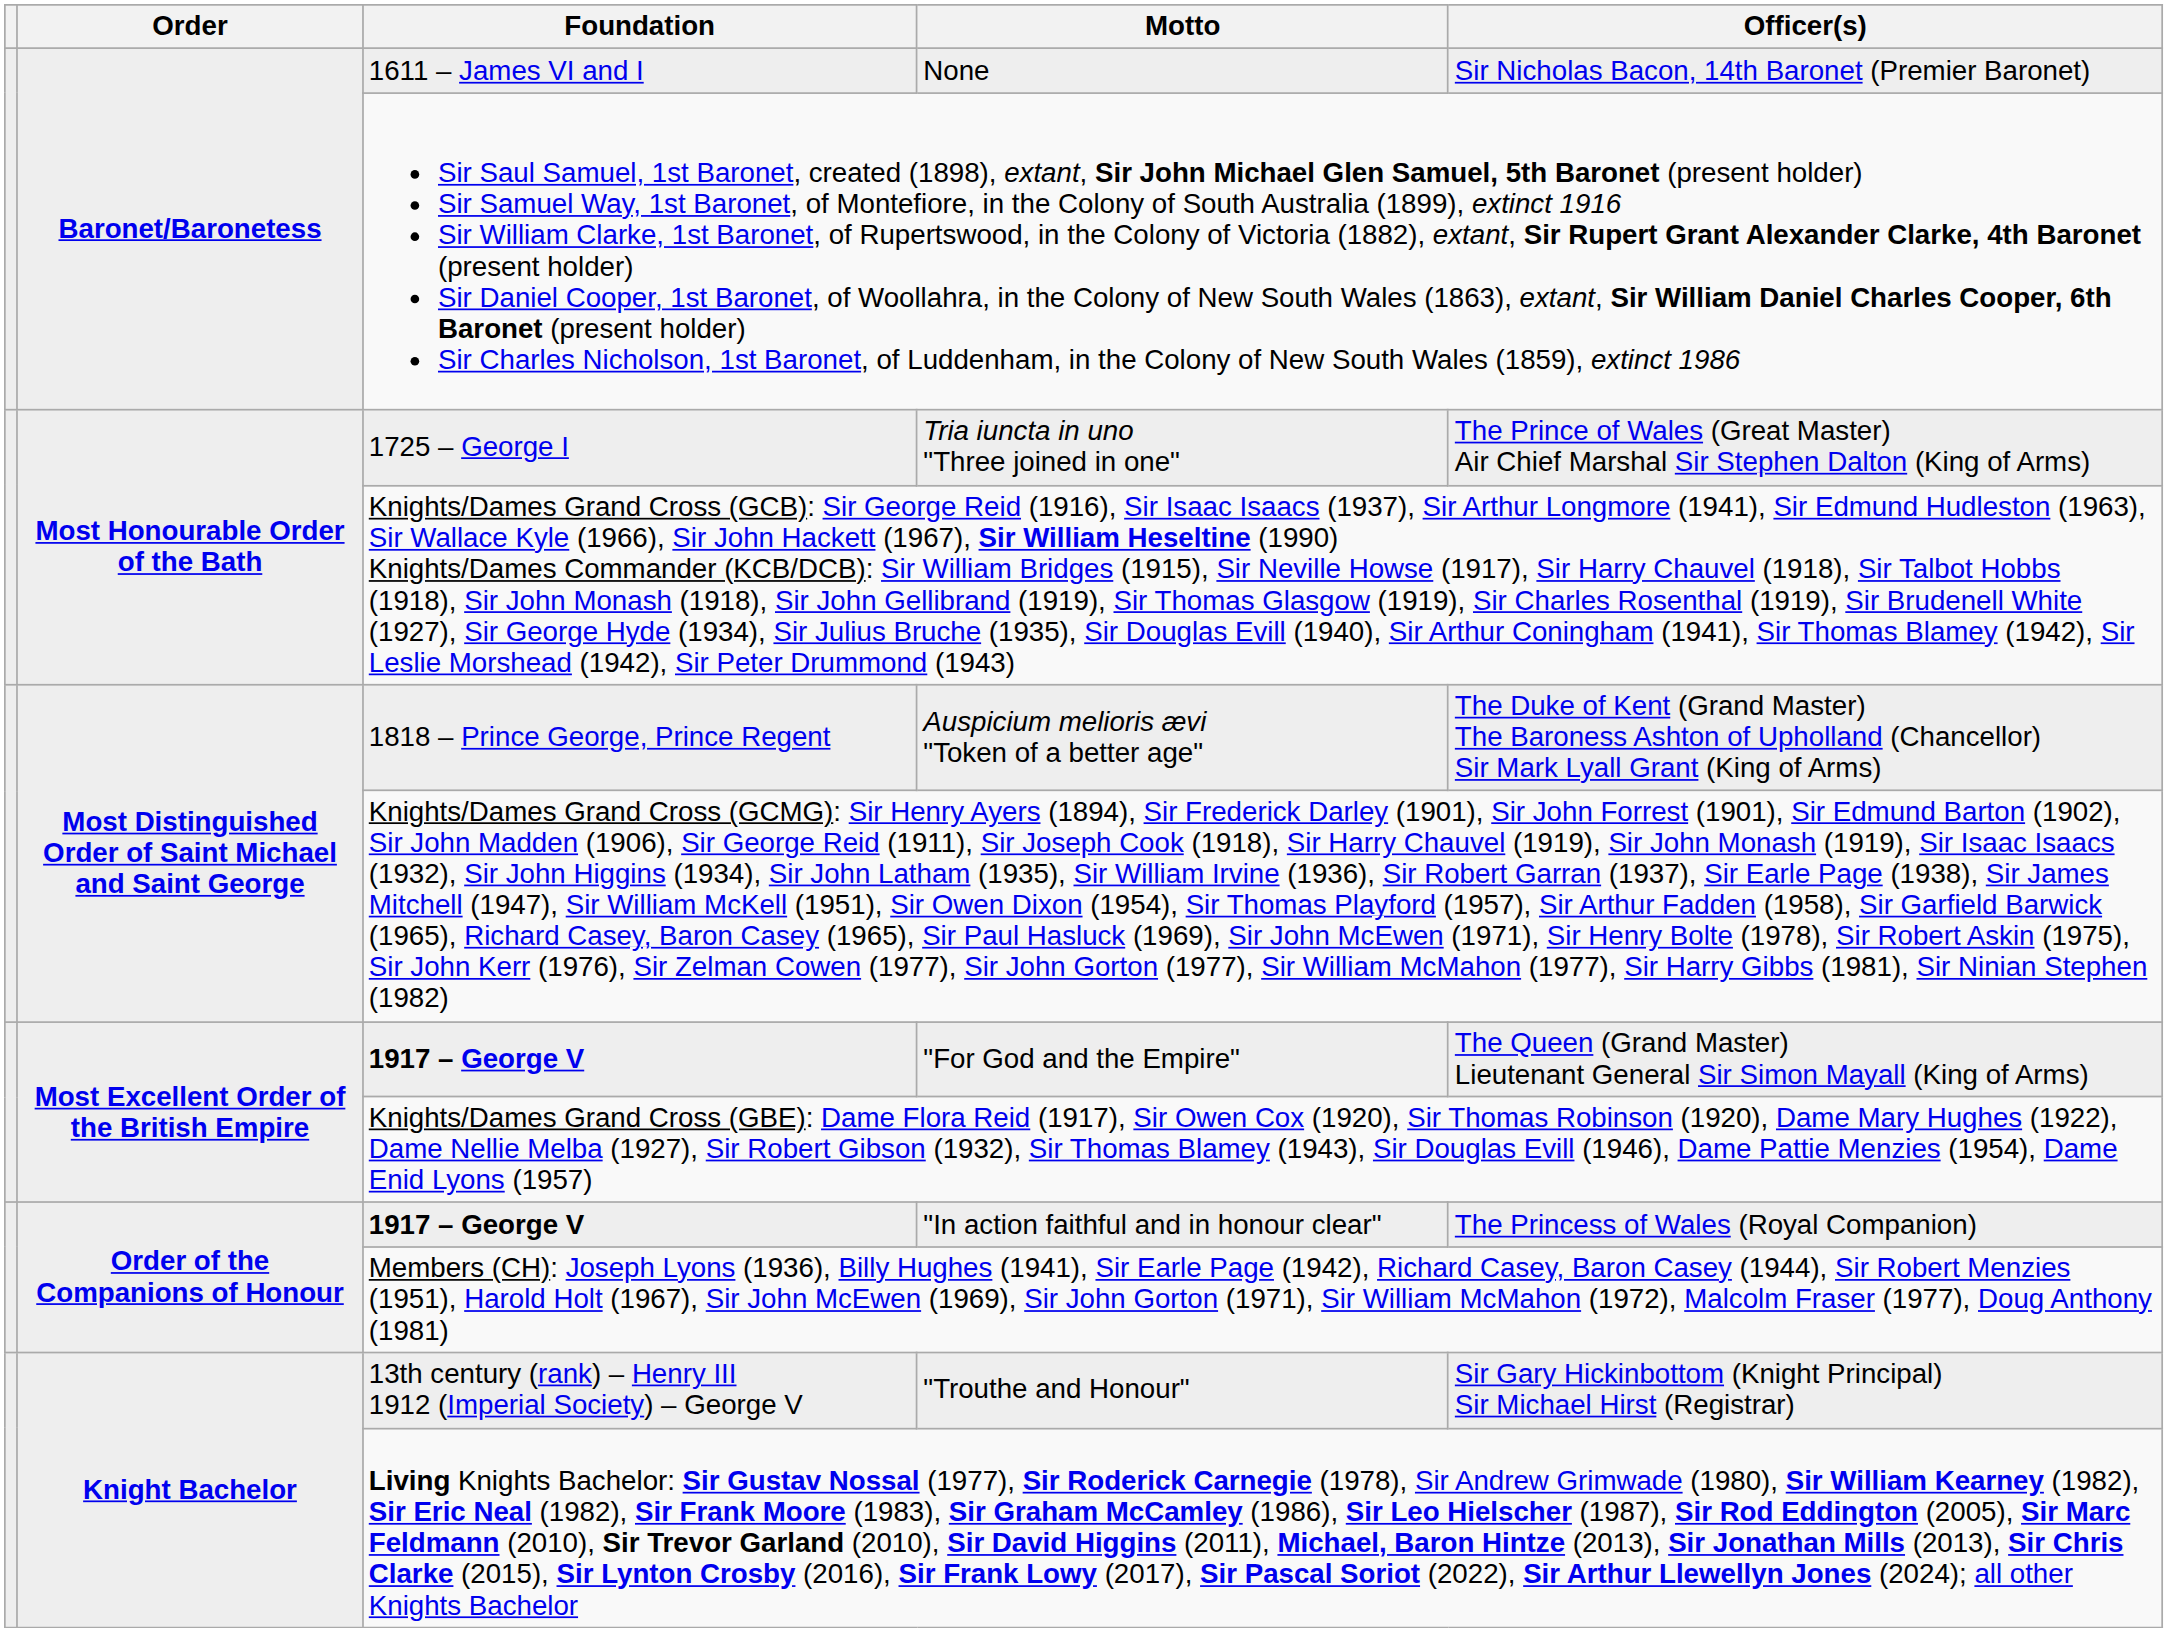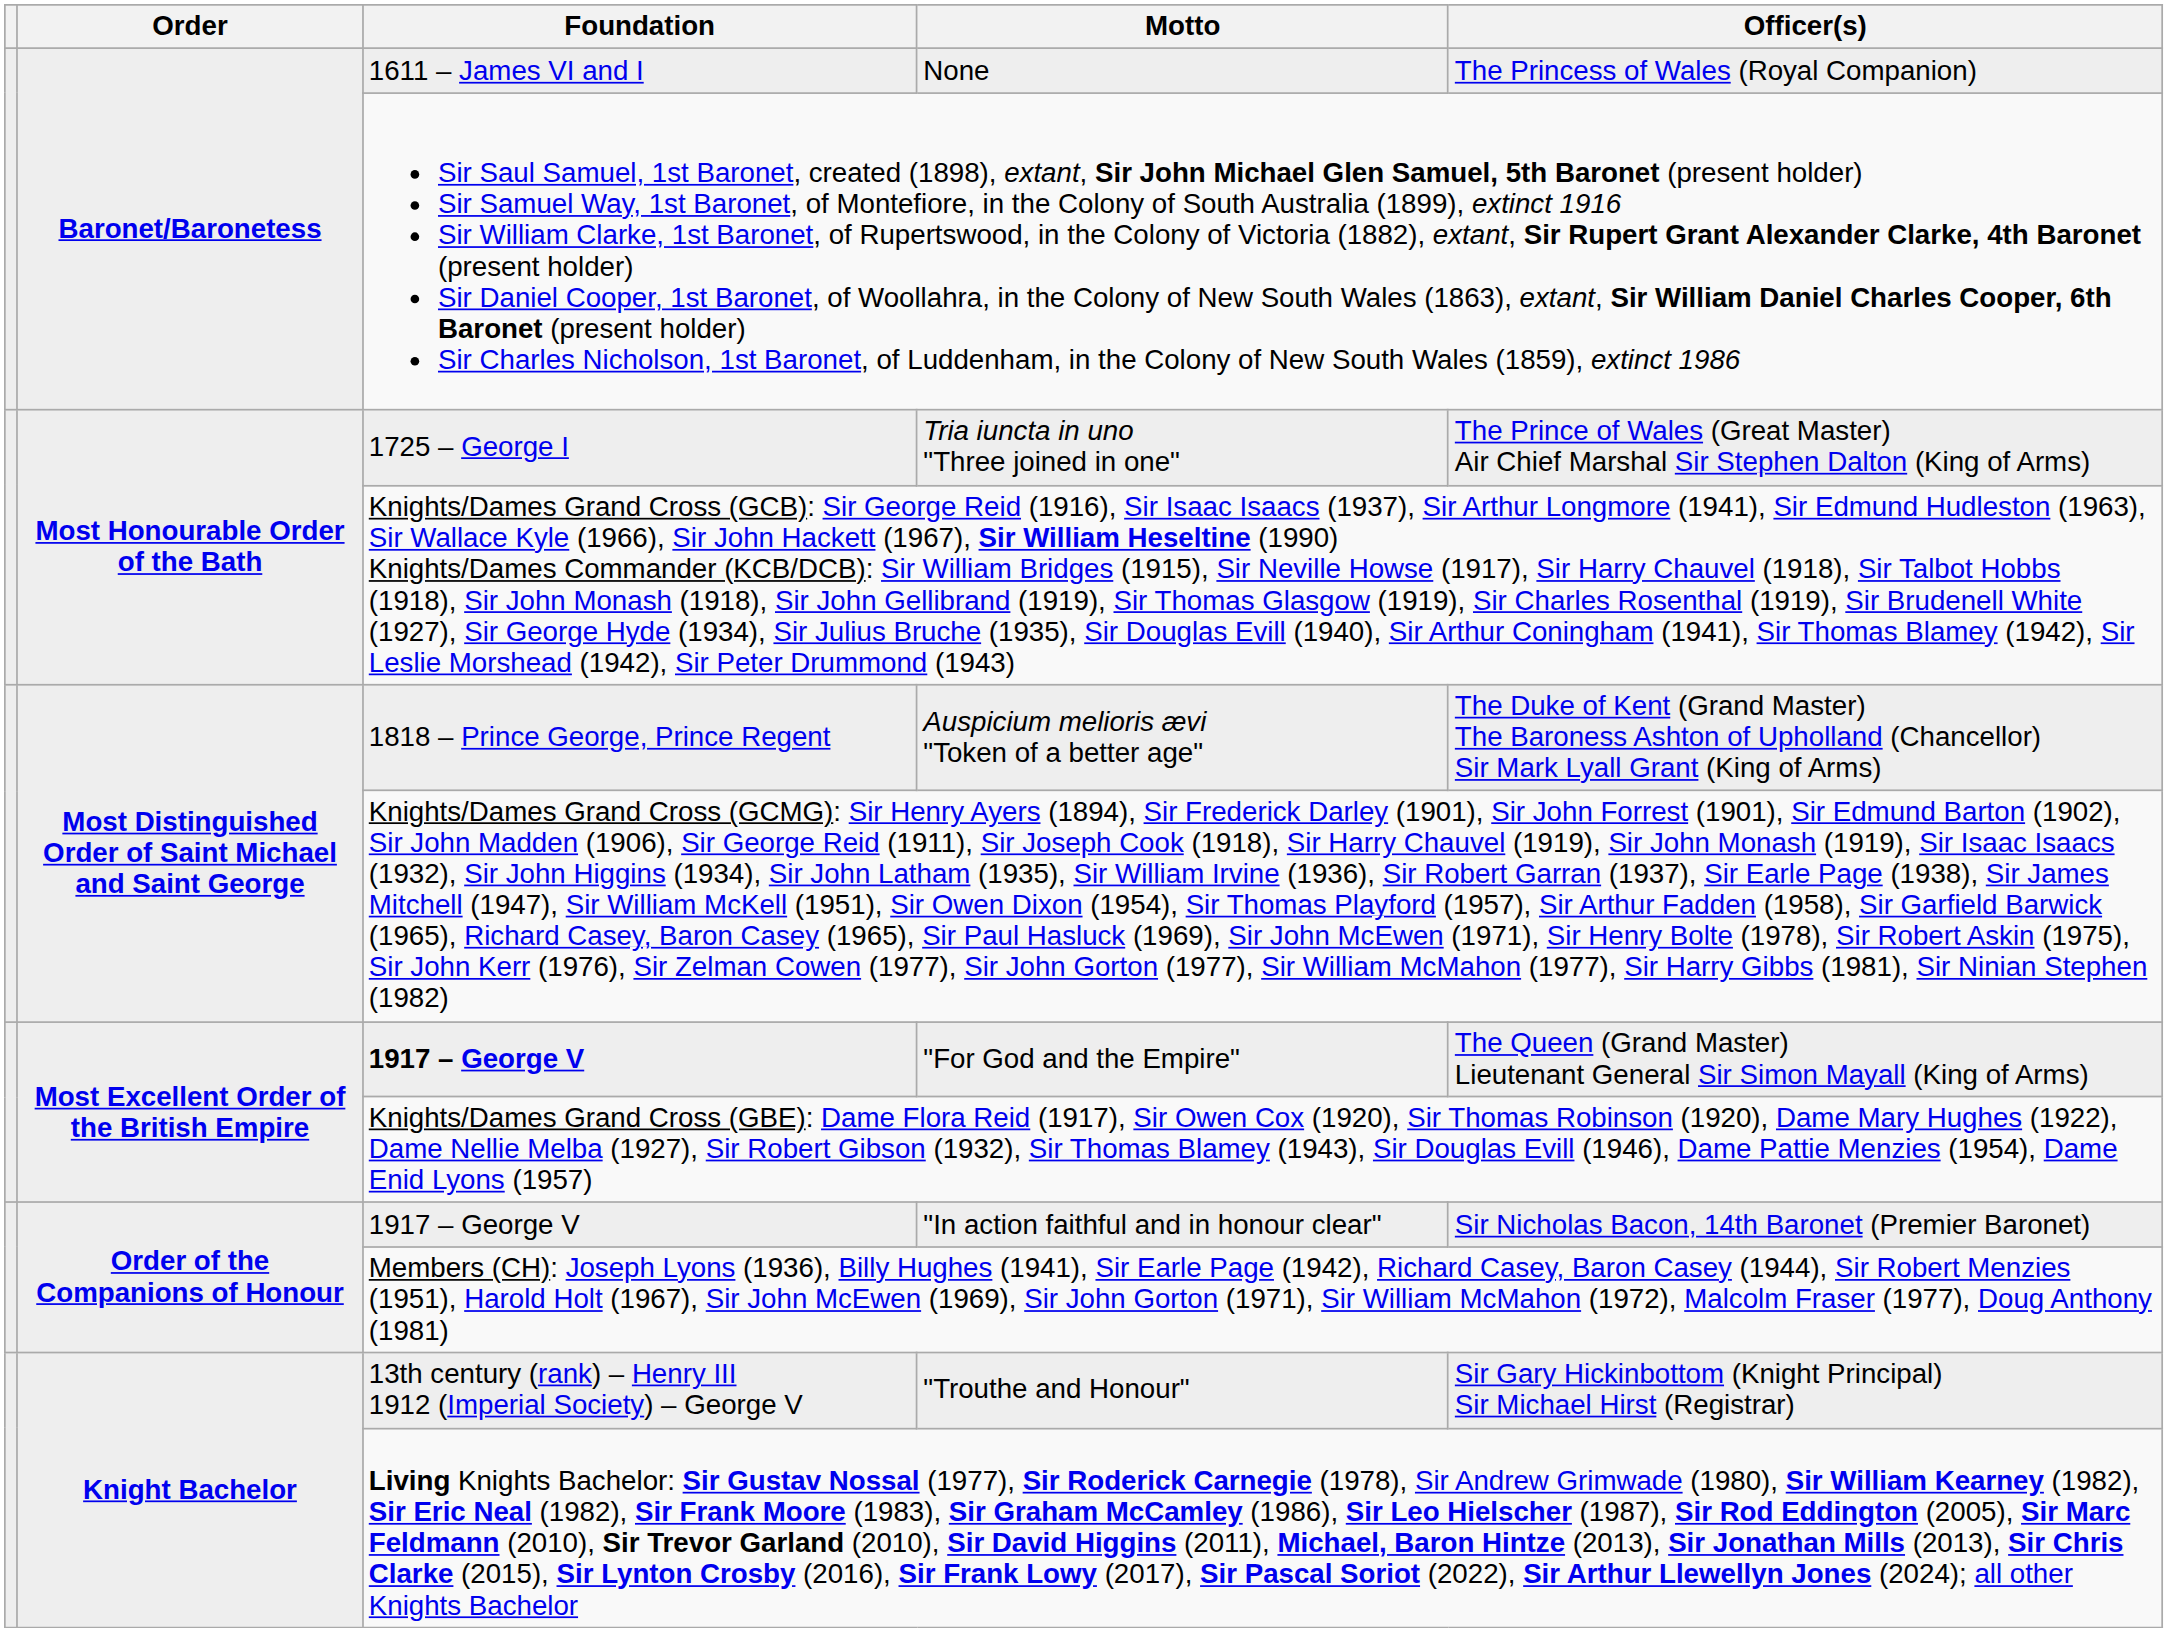None | Officer(s): Sir Nicholas Bacon, 14th Baronet (Premier Baronet) -> The Princess of Wales (Royal Companion)
"In action faithful and in honour clear" | Foundation: bold -> normal
"In action faithful and in honour clear" | Officer(s): The Princess of Wales (Royal Companion) -> Sir Nicholas Bacon, 14th Baronet (Premier Baronet)
